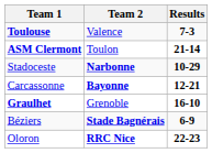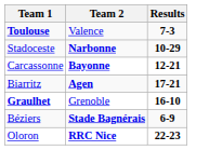- row: ASM Clermont | Toulon | 21-14
+ row: Biarritz | Agen | 17-21
